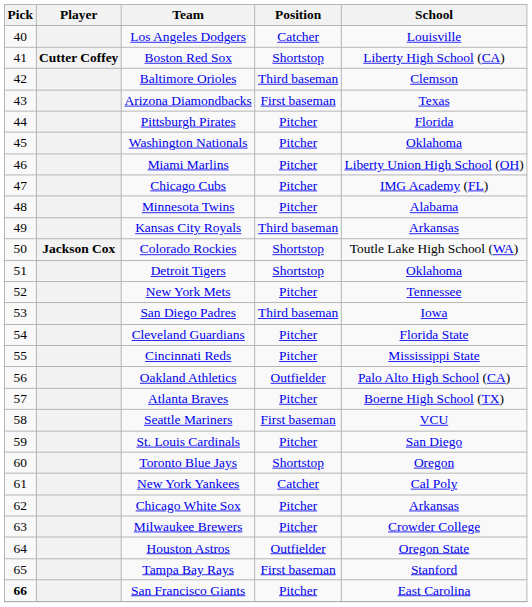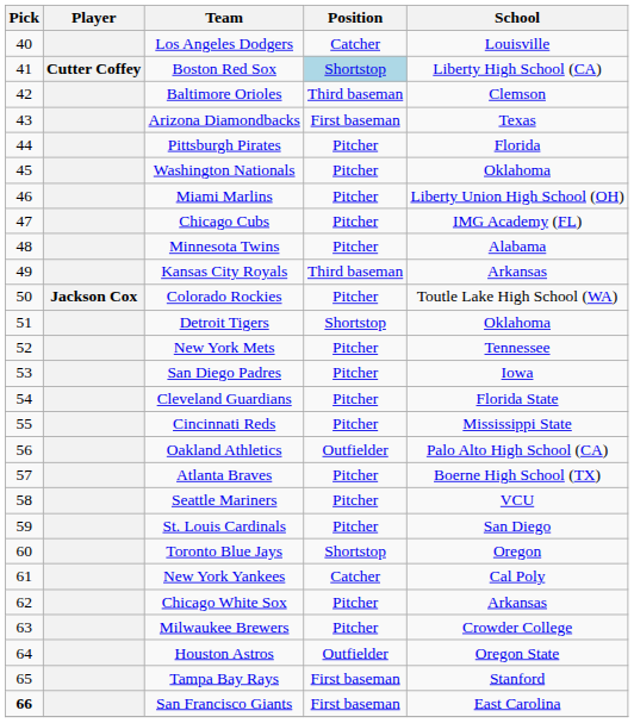Boston Red Sox | Position: no background -> lightblue background
Colorado Rockies | Position: Shortstop -> Pitcher
San Diego Padres | Position: Third baseman -> Pitcher
Seattle Mariners | Position: First baseman -> Pitcher
San Francisco Giants | Position: Pitcher -> First baseman
